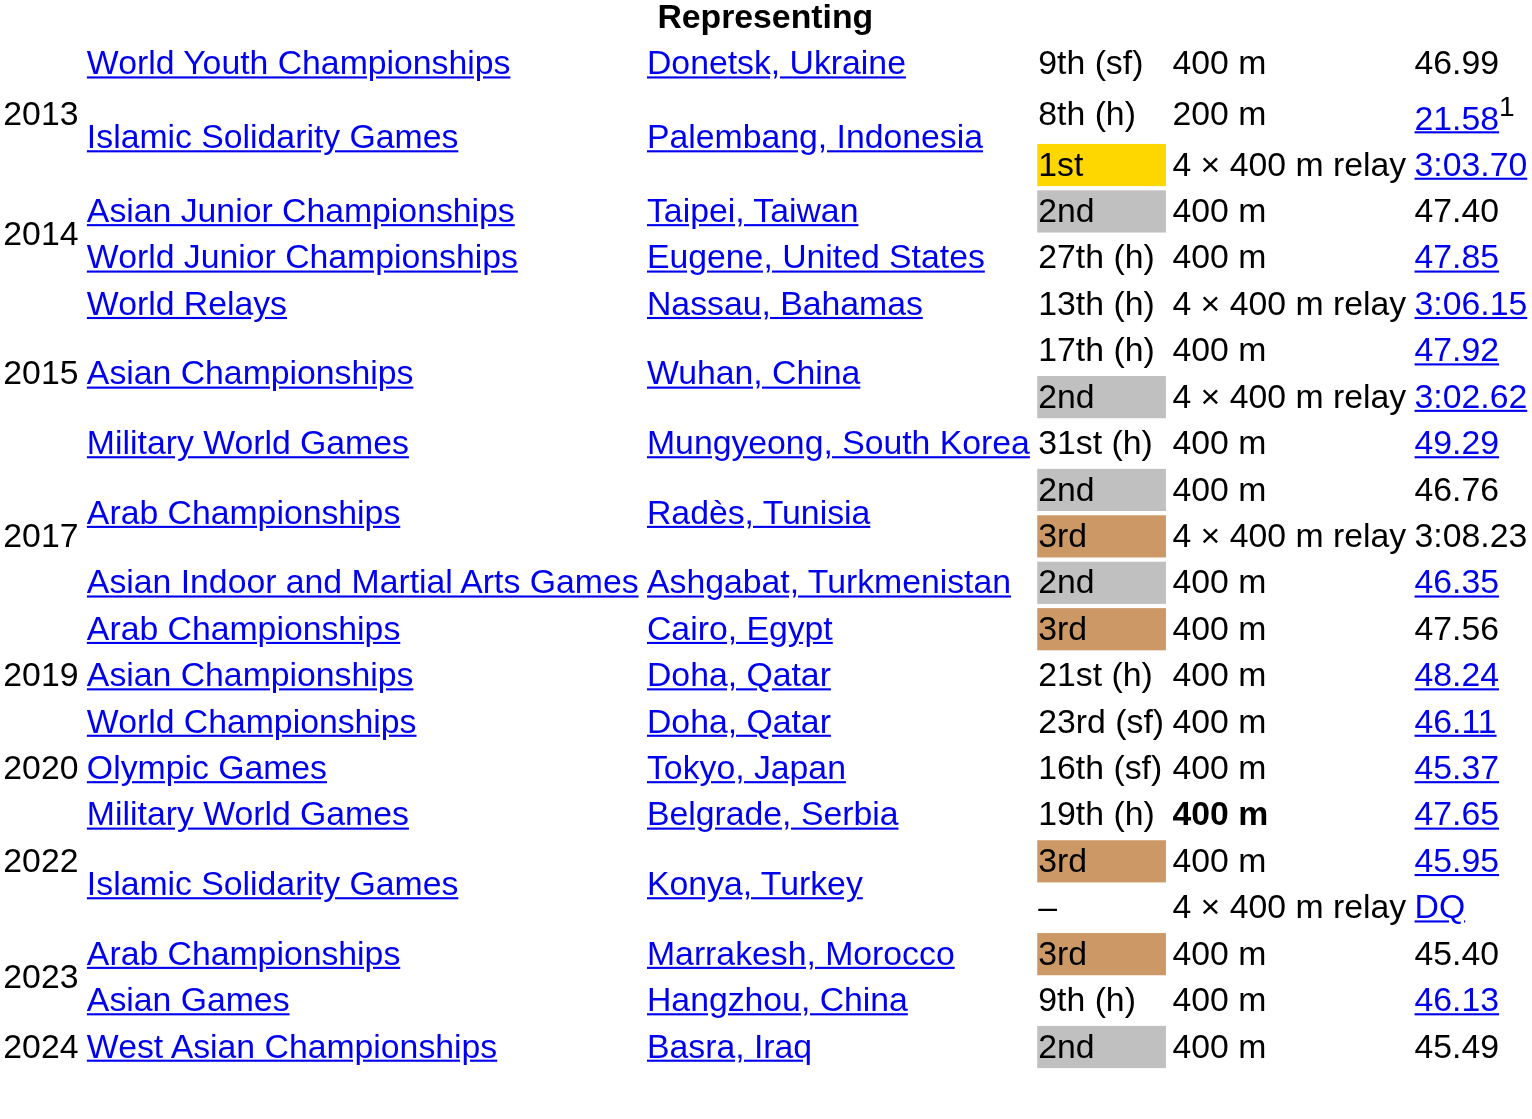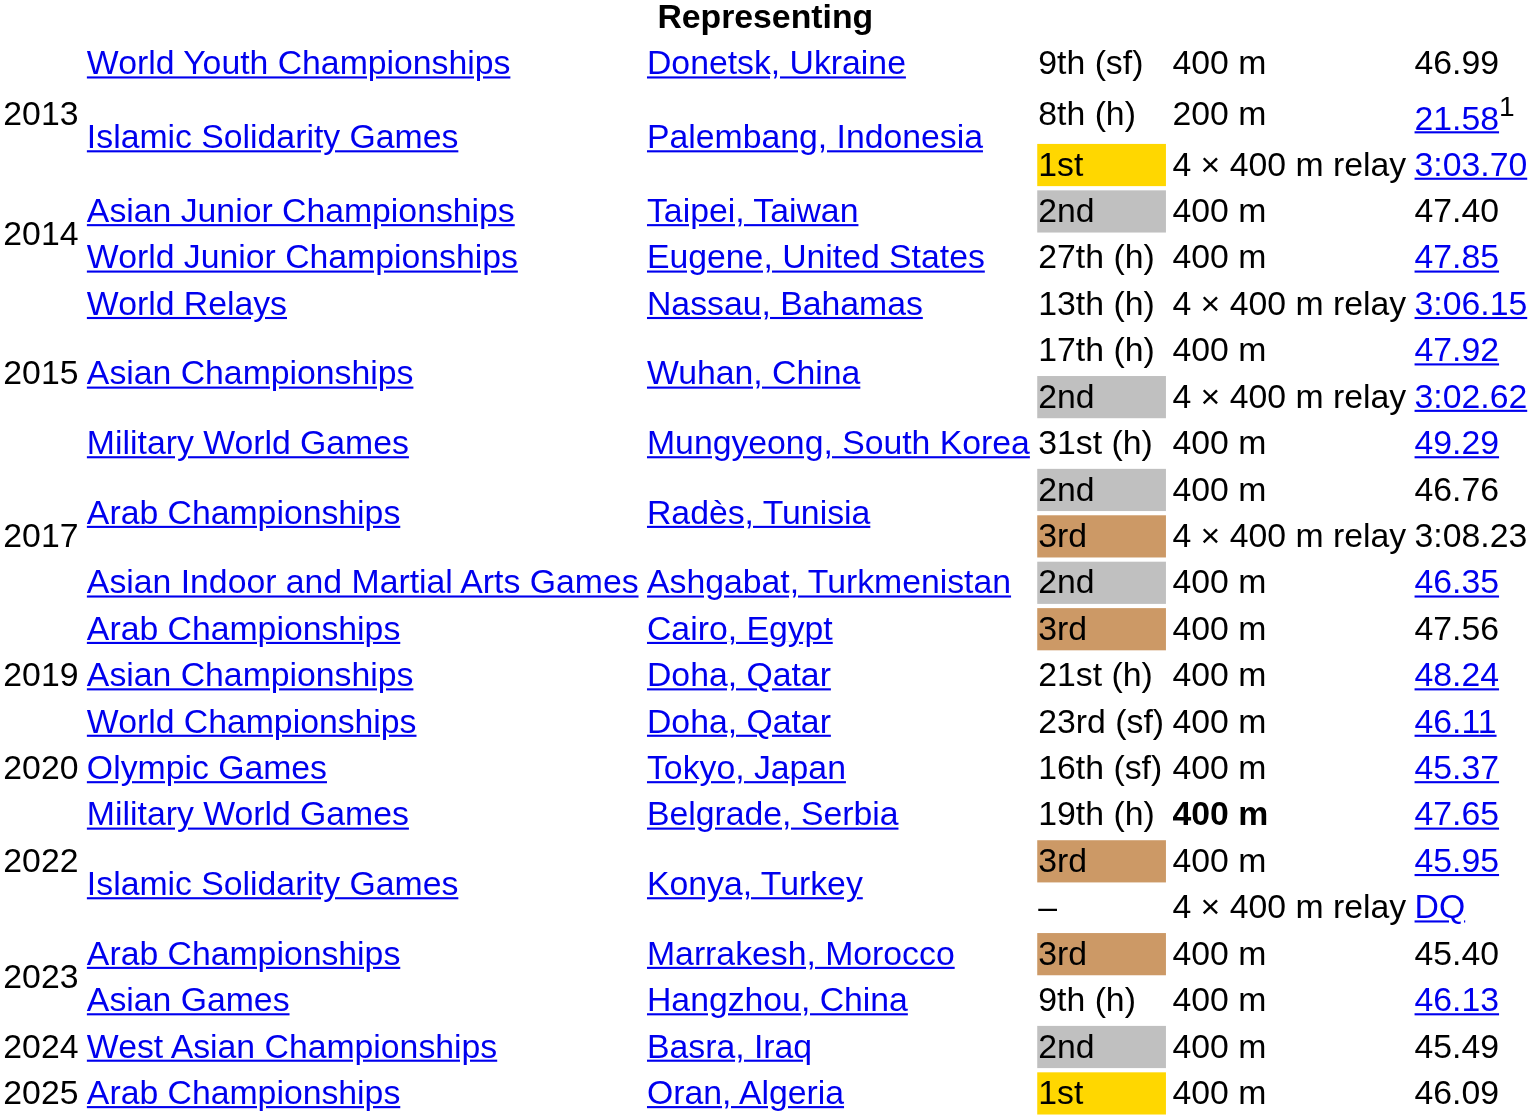+ row: 2025 | Arab Championships | Oran, Algeria | 1st | 400 m | 46.09
